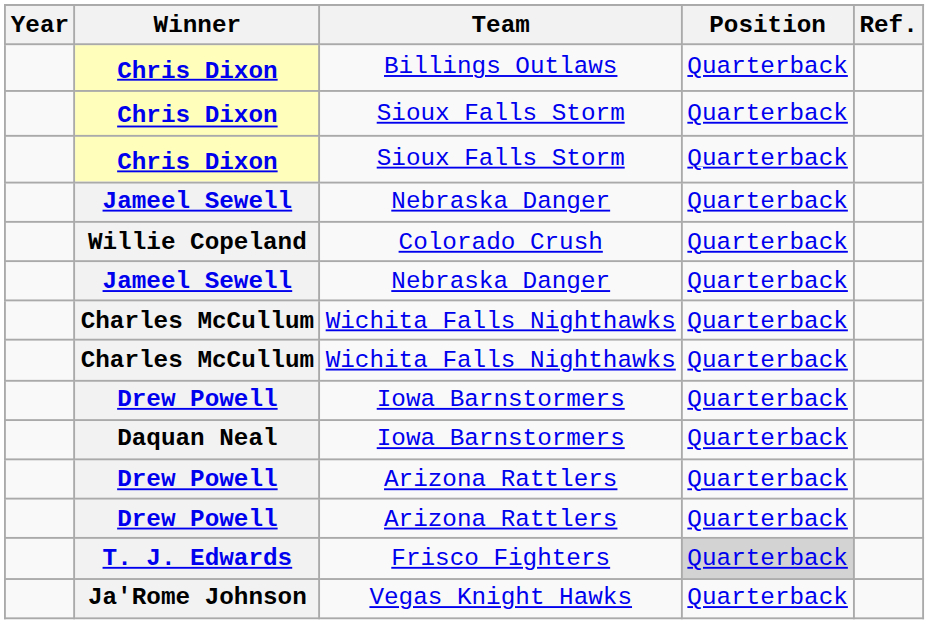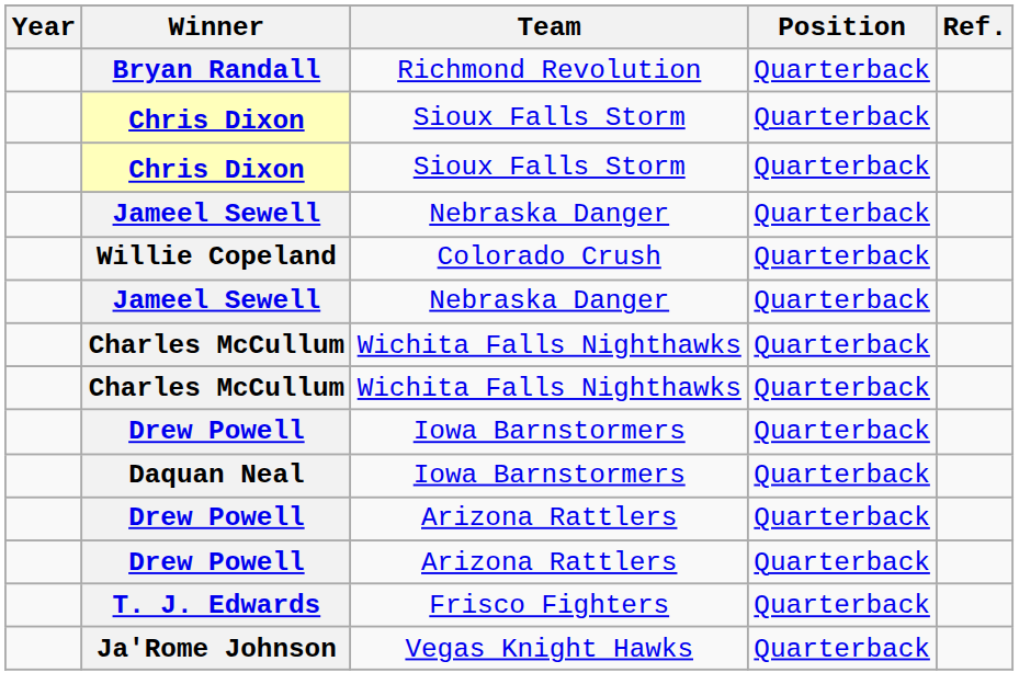- row: Chris Dixon | Billings Outlaws | Quarterback
+ row: Bryan Randall | Richmond Revolution | Quarterback
Frisco Fighters | Position: lightgrey background -> no background
